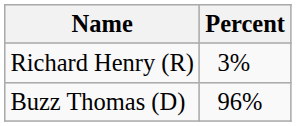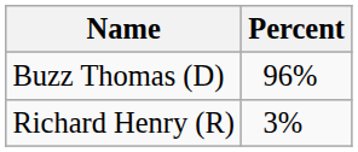rows swapped: Buzz Thomas (D) <-> Richard Henry (R)
